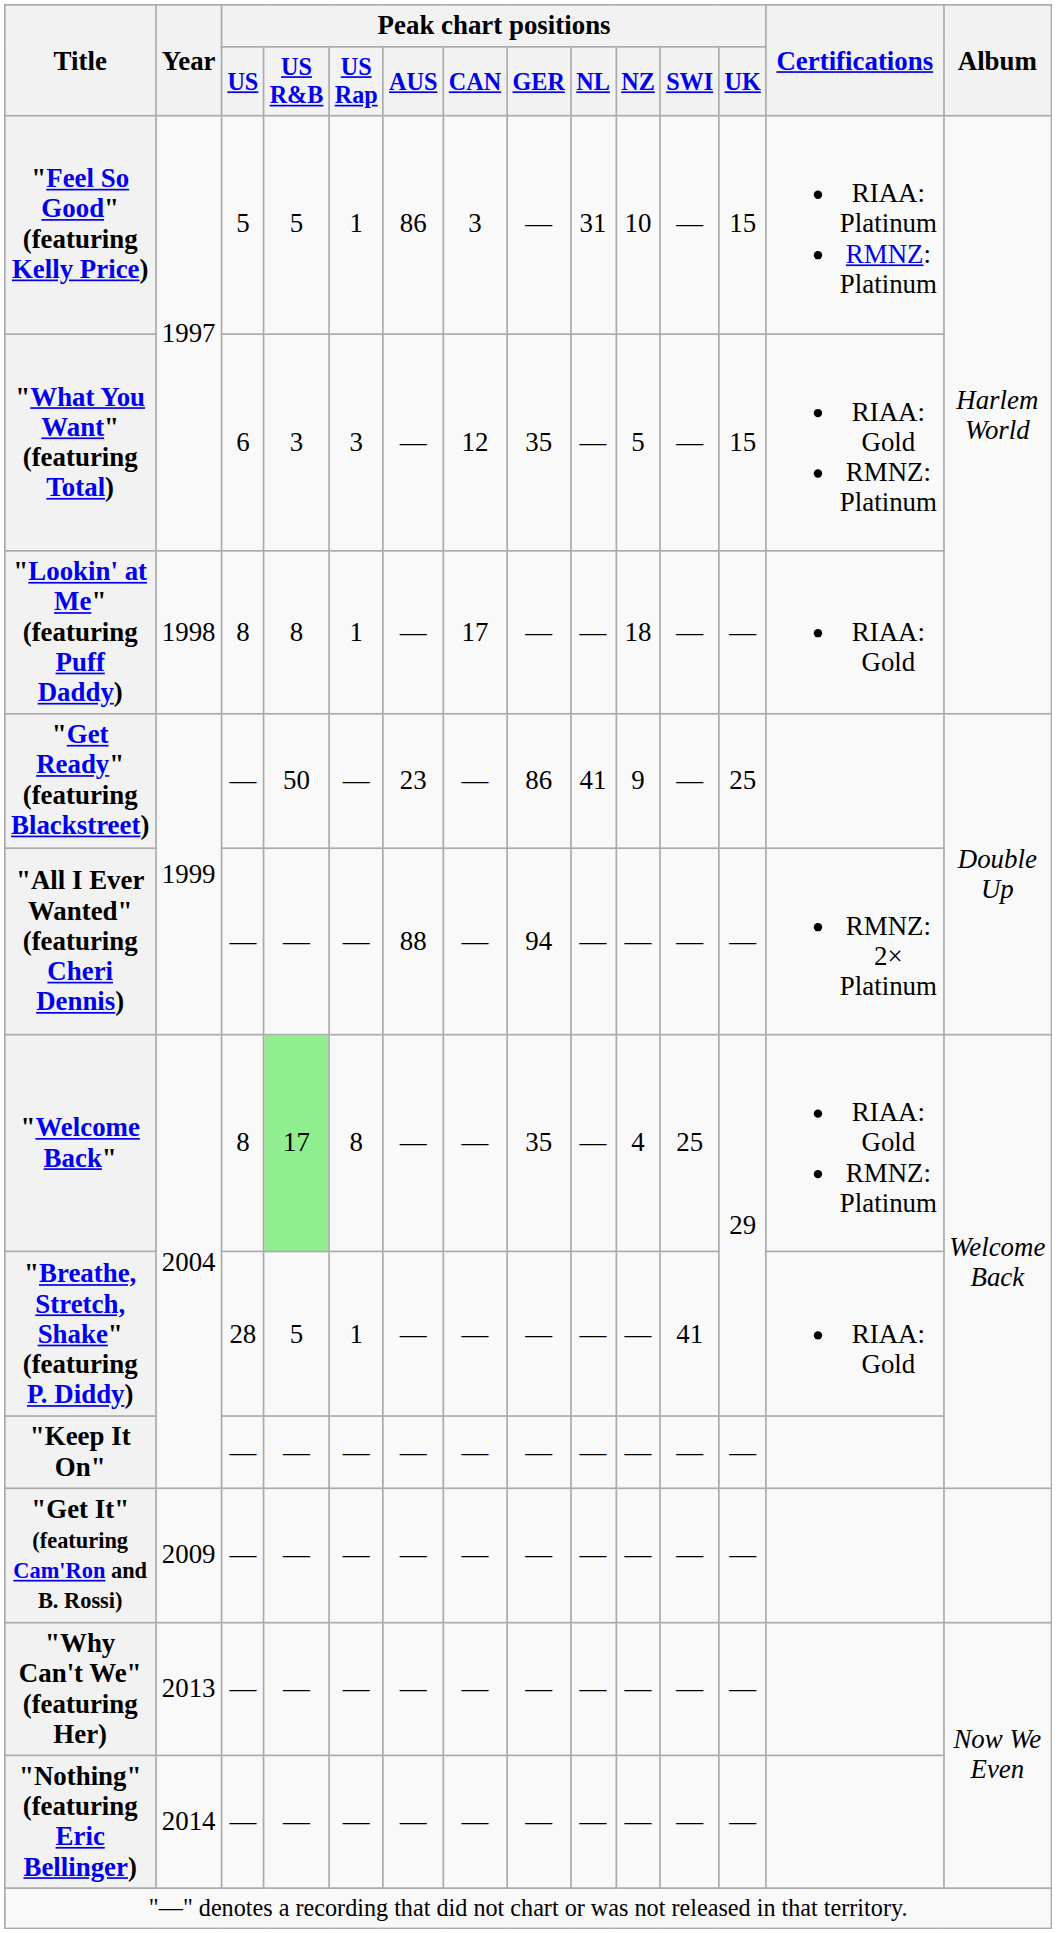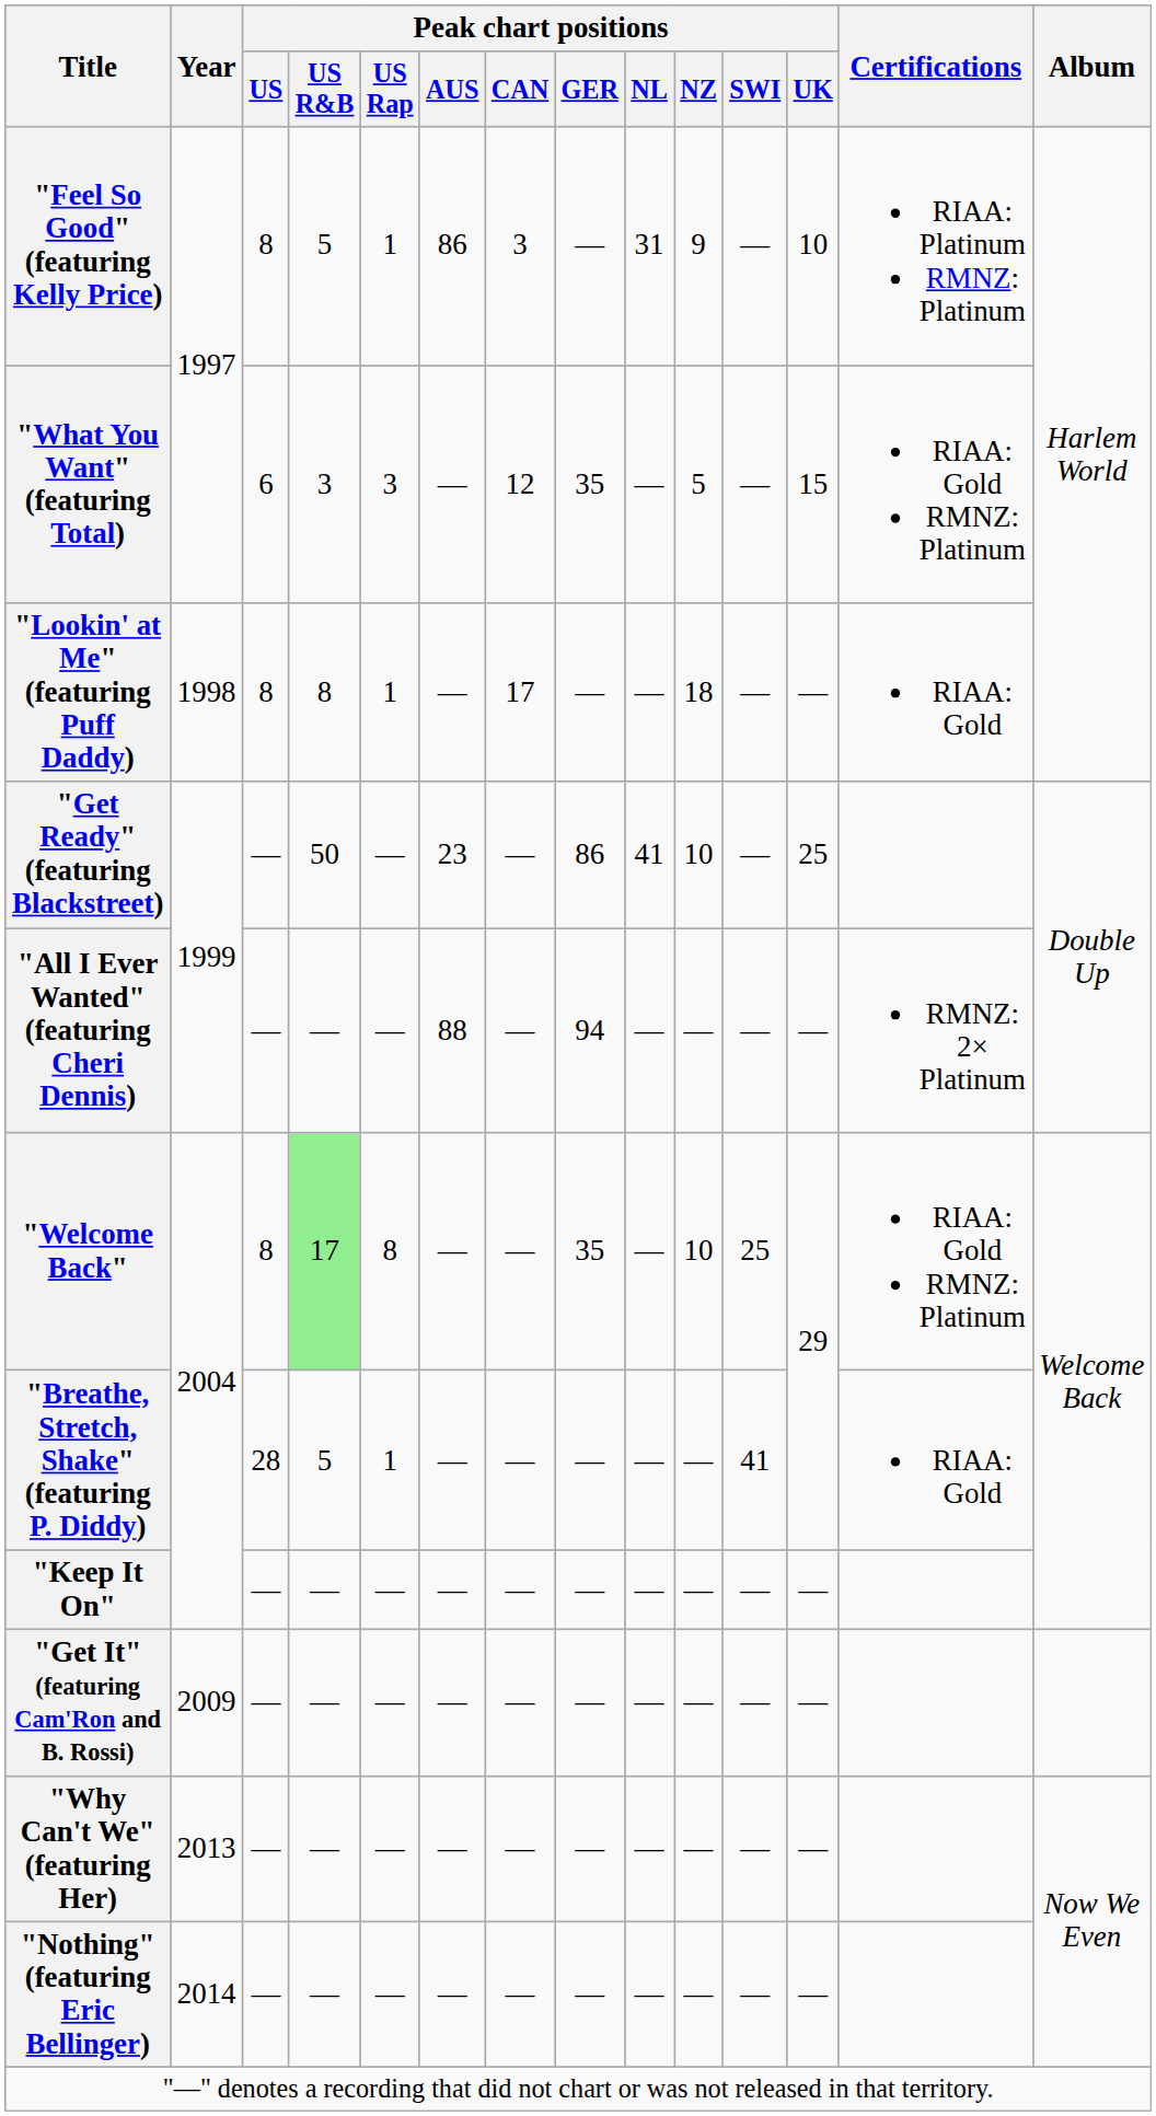"Feel So Good" (featuring Kelly Price) | Peak chart positions / US: 5 -> 8
"Feel So Good" (featuring Kelly Price) | Peak chart positions / NZ: 10 -> 9
"Feel So Good" (featuring Kelly Price) | Peak chart positions / UK: 15 -> 10
"Get Ready" (featuring Blackstreet) | Peak chart positions / NZ: 9 -> 10
"Welcome Back" | Peak chart positions / NZ: 4 -> 10
